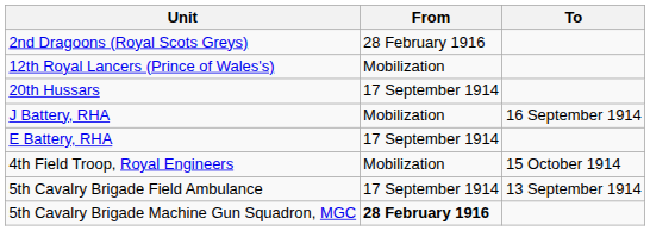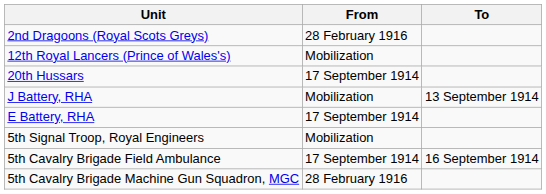J Battery, RHA | To: 16 September 1914 -> 13 September 1914
- row: 4th Field Troop, Royal Engineers | Mobilization | 15 October 1914
+ row: 5th Signal Troop, Royal Engineers | Mobilization
5th Cavalry Brigade Field Ambulance | To: 13 September 1914 -> 16 September 1914
5th Cavalry Brigade Machine Gun Squadron, MGC | From: bold -> normal
